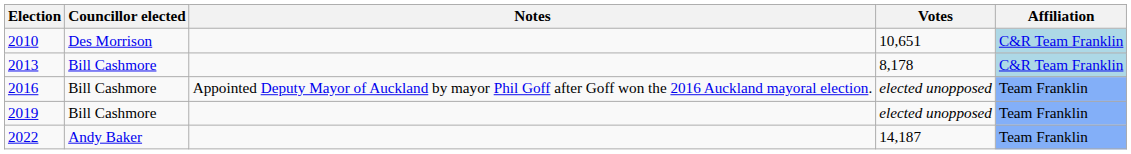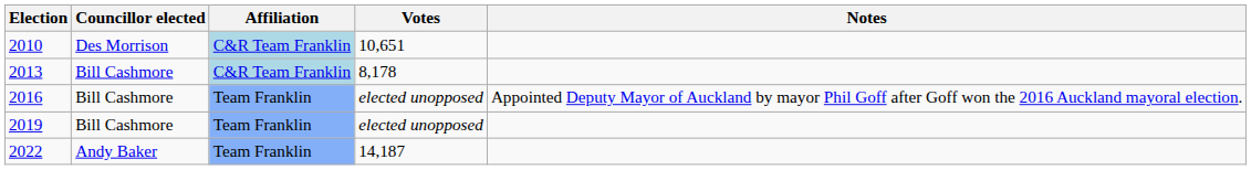columns swapped: Affiliation <-> Notes
